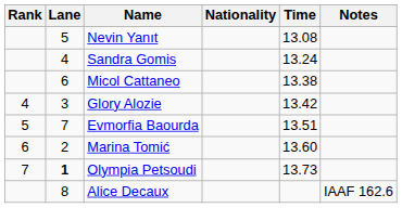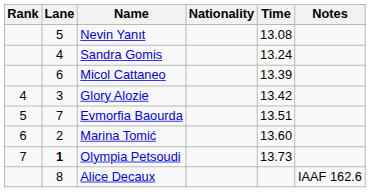Micol Cattaneo | Time: 13.38 -> 13.39
